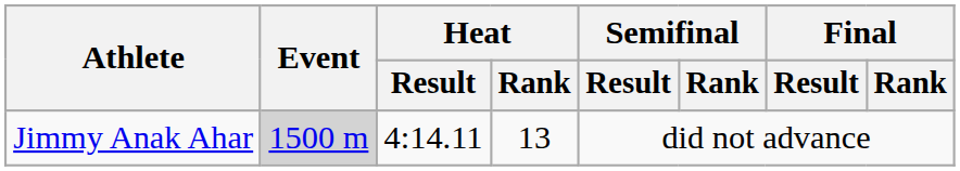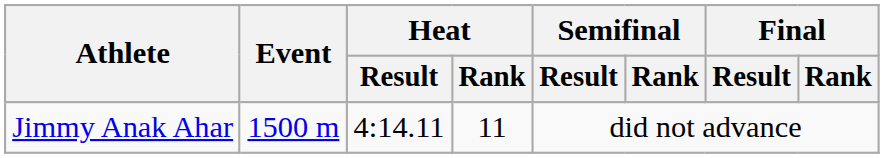Jimmy Anak Ahar | Event: lightgrey background -> no background
Jimmy Anak Ahar | Heat / Rank: 13 -> 11
